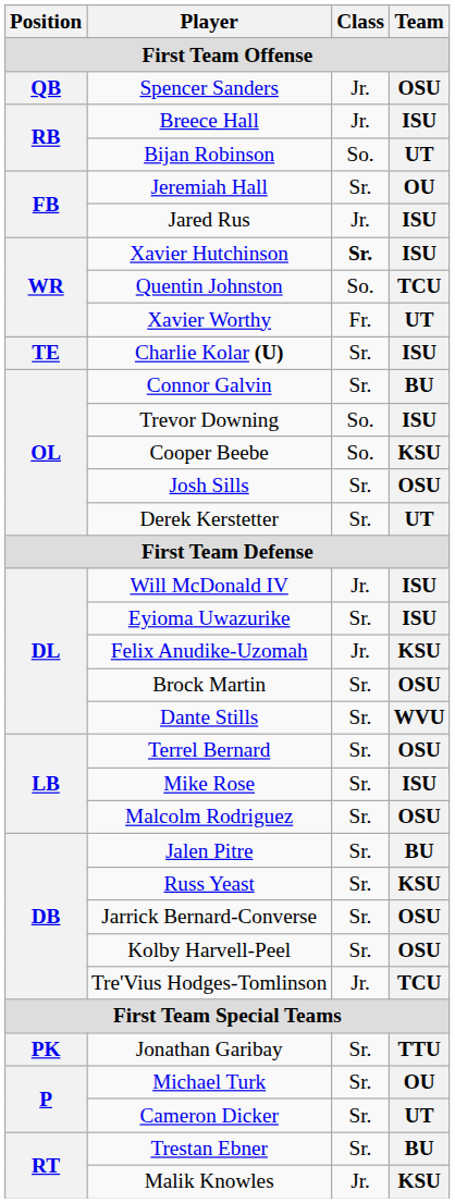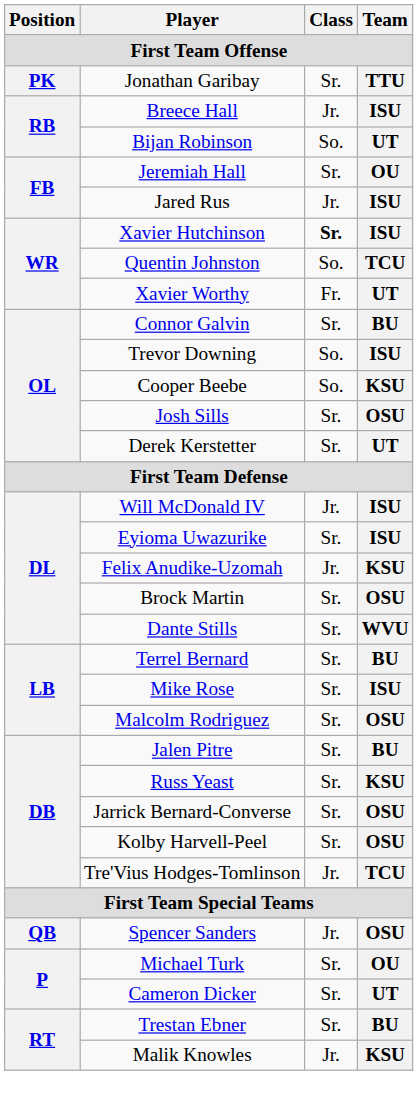rows swapped: Spencer Sanders <-> Jonathan Garibay
- row: TE | Charlie Kolar (U) | Sr. | ISU
Terrel Bernard | Team: OSU -> BU
